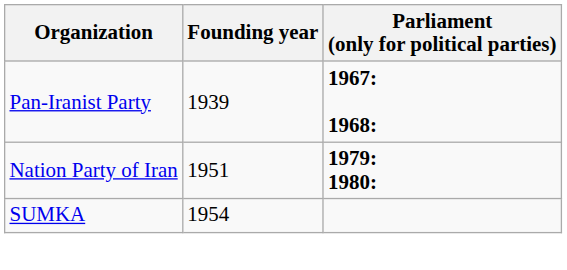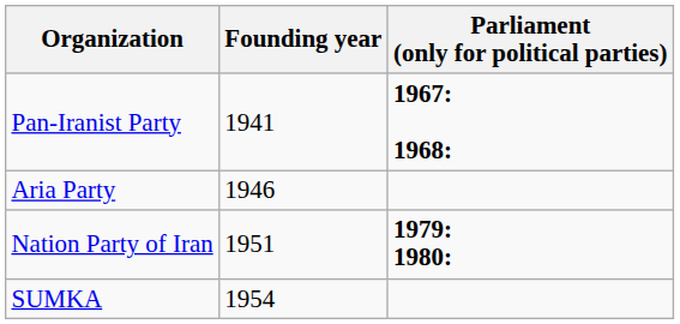Pan-Iranist Party | Founding year: 1939 -> 1941
+ row: Aria Party | 1946
